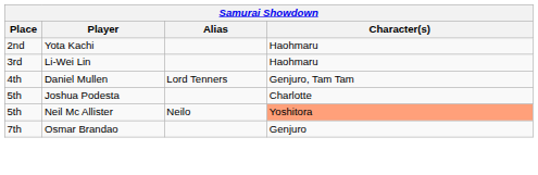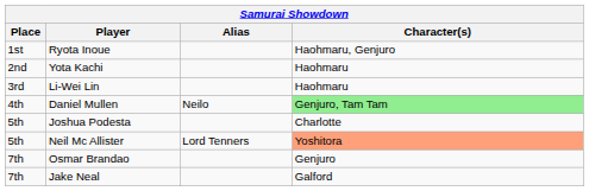+ row: 1st | Ryota Inoue | Haohmaru, Genjuro
Daniel Mullen | Alias: Lord Tenners -> Neilo
Daniel Mullen | Character(s): no background -> lightgreen background
Neil Mc Allister | Alias: Neilo -> Lord Tenners
+ row: 7th | Jake Neal | Galford
